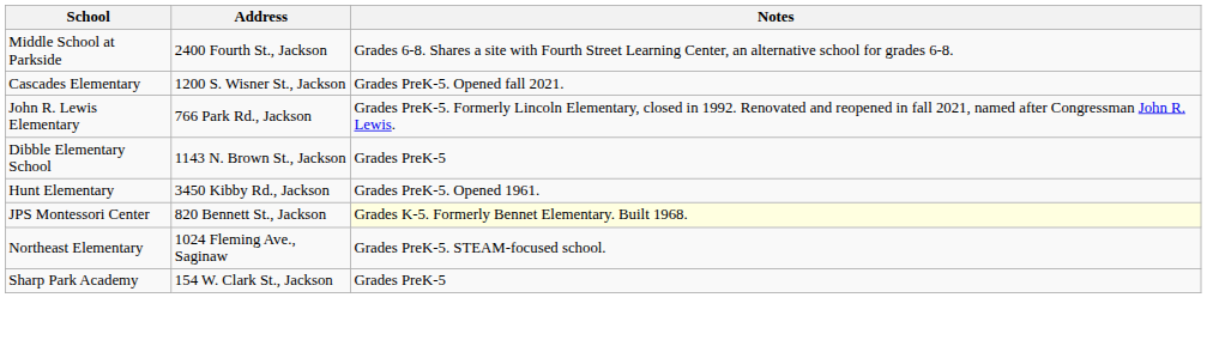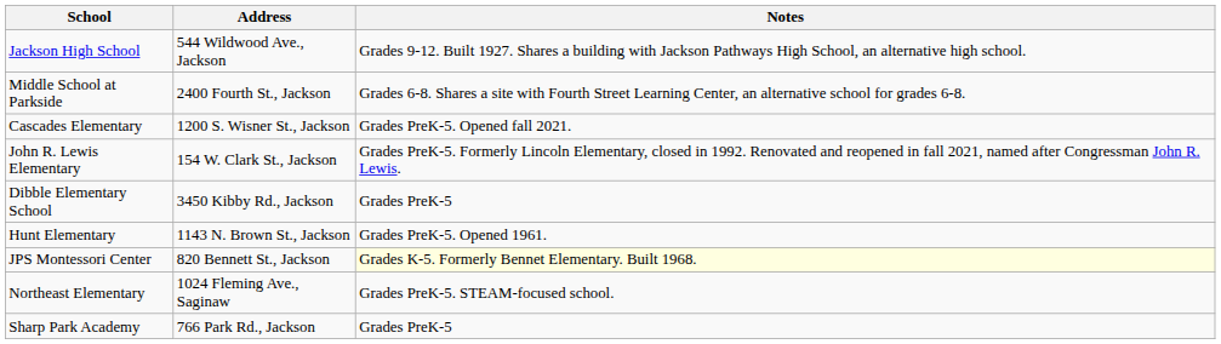+ row: Jackson High School | 544 Wildwood Ave., Jackson | Grades 9-12. Built 1927. Shares a building with Jackson Pathways High School, an alternative high school.
John R. Lewis Elementary | Address: 766 Park Rd., Jackson -> 154 W. Clark St., Jackson
Dibble Elementary School | Address: 1143 N. Brown St., Jackson -> 3450 Kibby Rd., Jackson
Hunt Elementary | Address: 3450 Kibby Rd., Jackson -> 1143 N. Brown St., Jackson
Sharp Park Academy | Address: 154 W. Clark St., Jackson -> 766 Park Rd., Jackson
